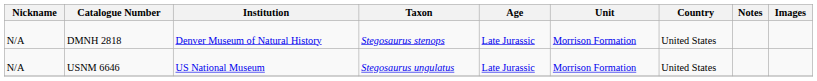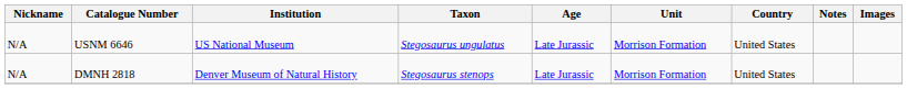rows swapped: DMNH 2818 <-> USNM 6646
